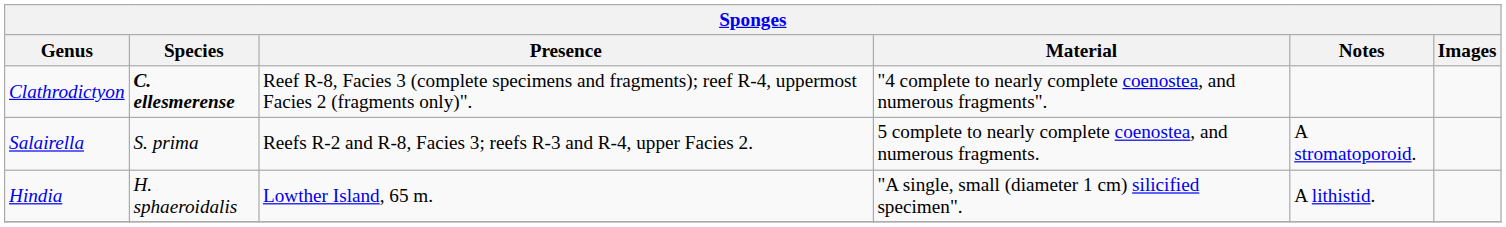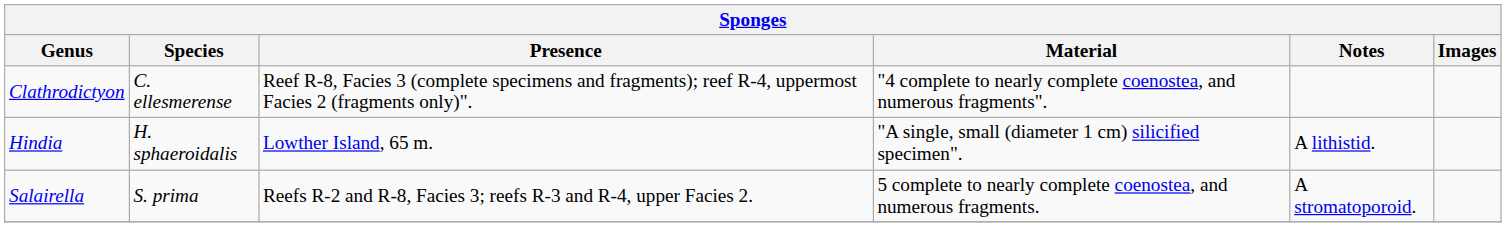Clathrodictyon | Species: bold -> normal
rows swapped: Hindia <-> Salairella
